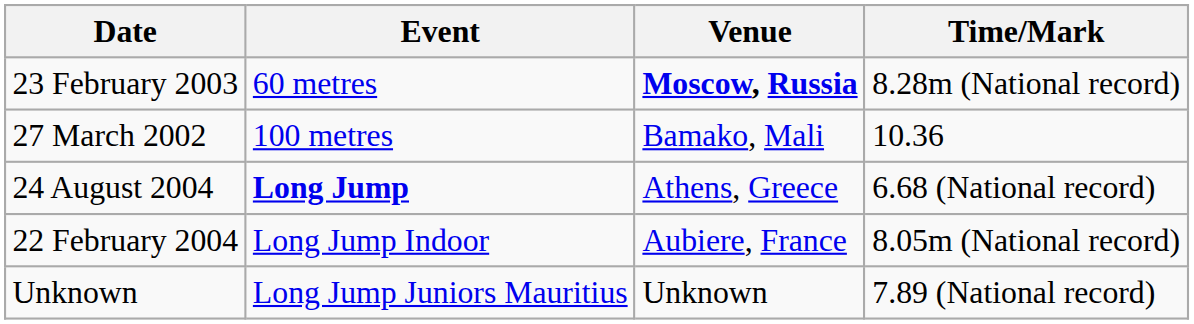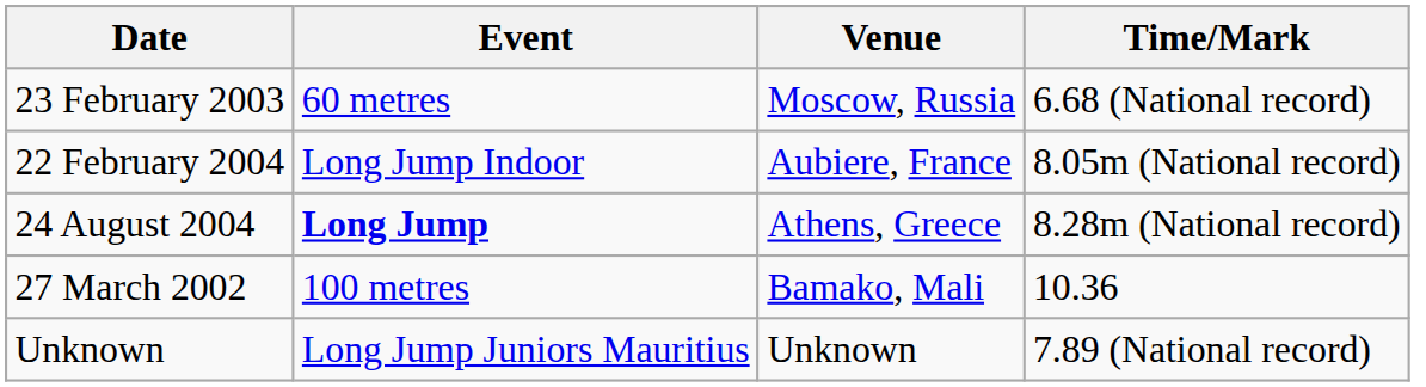23 February 2003 | Venue: bold -> normal
23 February 2003 | Time/Mark: 8.28m (National record) -> 6.68 (National record)
rows swapped: 27 March 2002 <-> 22 February 2004
24 August 2004 | Time/Mark: 6.68 (National record) -> 8.28m (National record)
